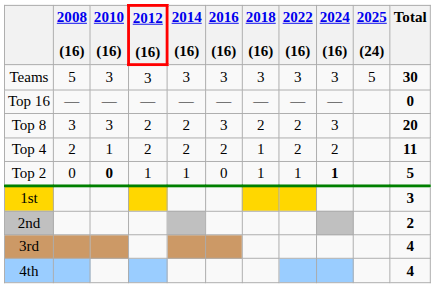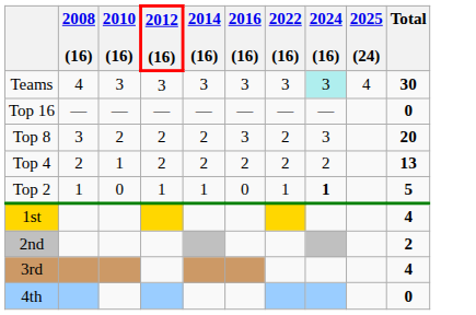- column: 2018 (16) | 3 | — | 2 | 1 | 1
Teams | 2008 (16): 5 -> 4
Teams | 2024 (16): no background -> paleturquoise background
Teams | 2025 (24): 5 -> 4
Top 8 | 2010 (16): 3 -> 2
Top 4 | Total: 11 -> 13
Top 2 | 2008 (16): 0 -> 1
Top 2 | 2010 (16): bold -> normal
1st | Total: 3 -> 4
4th | Total: 4 -> 0
